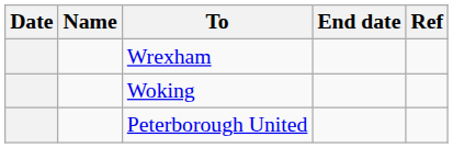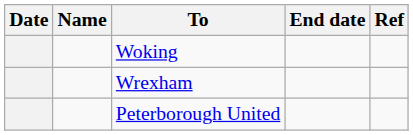rows swapped: Wrexham <-> Woking
